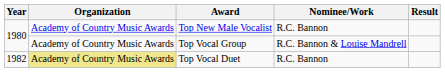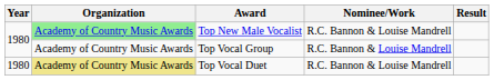Top New Male Vocalist | Organization: no background -> lightgreen background
Top New Male Vocalist | Nominee/Work: R.C. Bannon -> R.C. Bannon & Louise Mandrell
Top Vocal Duet | Year: 1982 -> 1980
Top Vocal Duet | Nominee/Work: R.C. Bannon -> R.C. Bannon & Louise Mandrell
